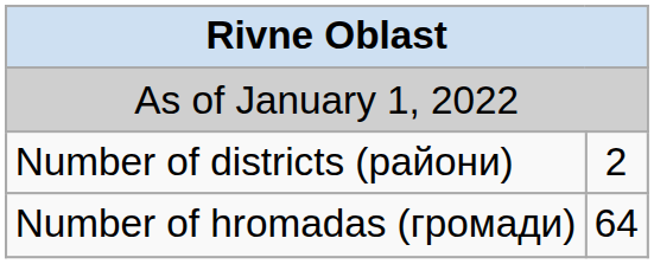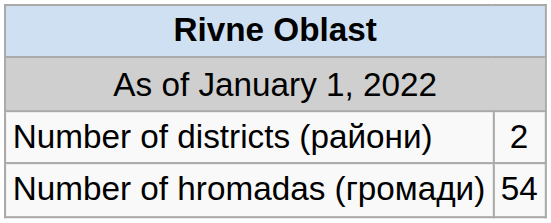Number of hromadas (громади) | column 2: 64 -> 54
